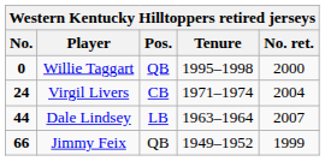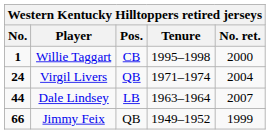Willie Taggart | No.: 0 -> 1
Willie Taggart | Pos.: QB -> CB
Virgil Livers | Pos.: CB -> QB
